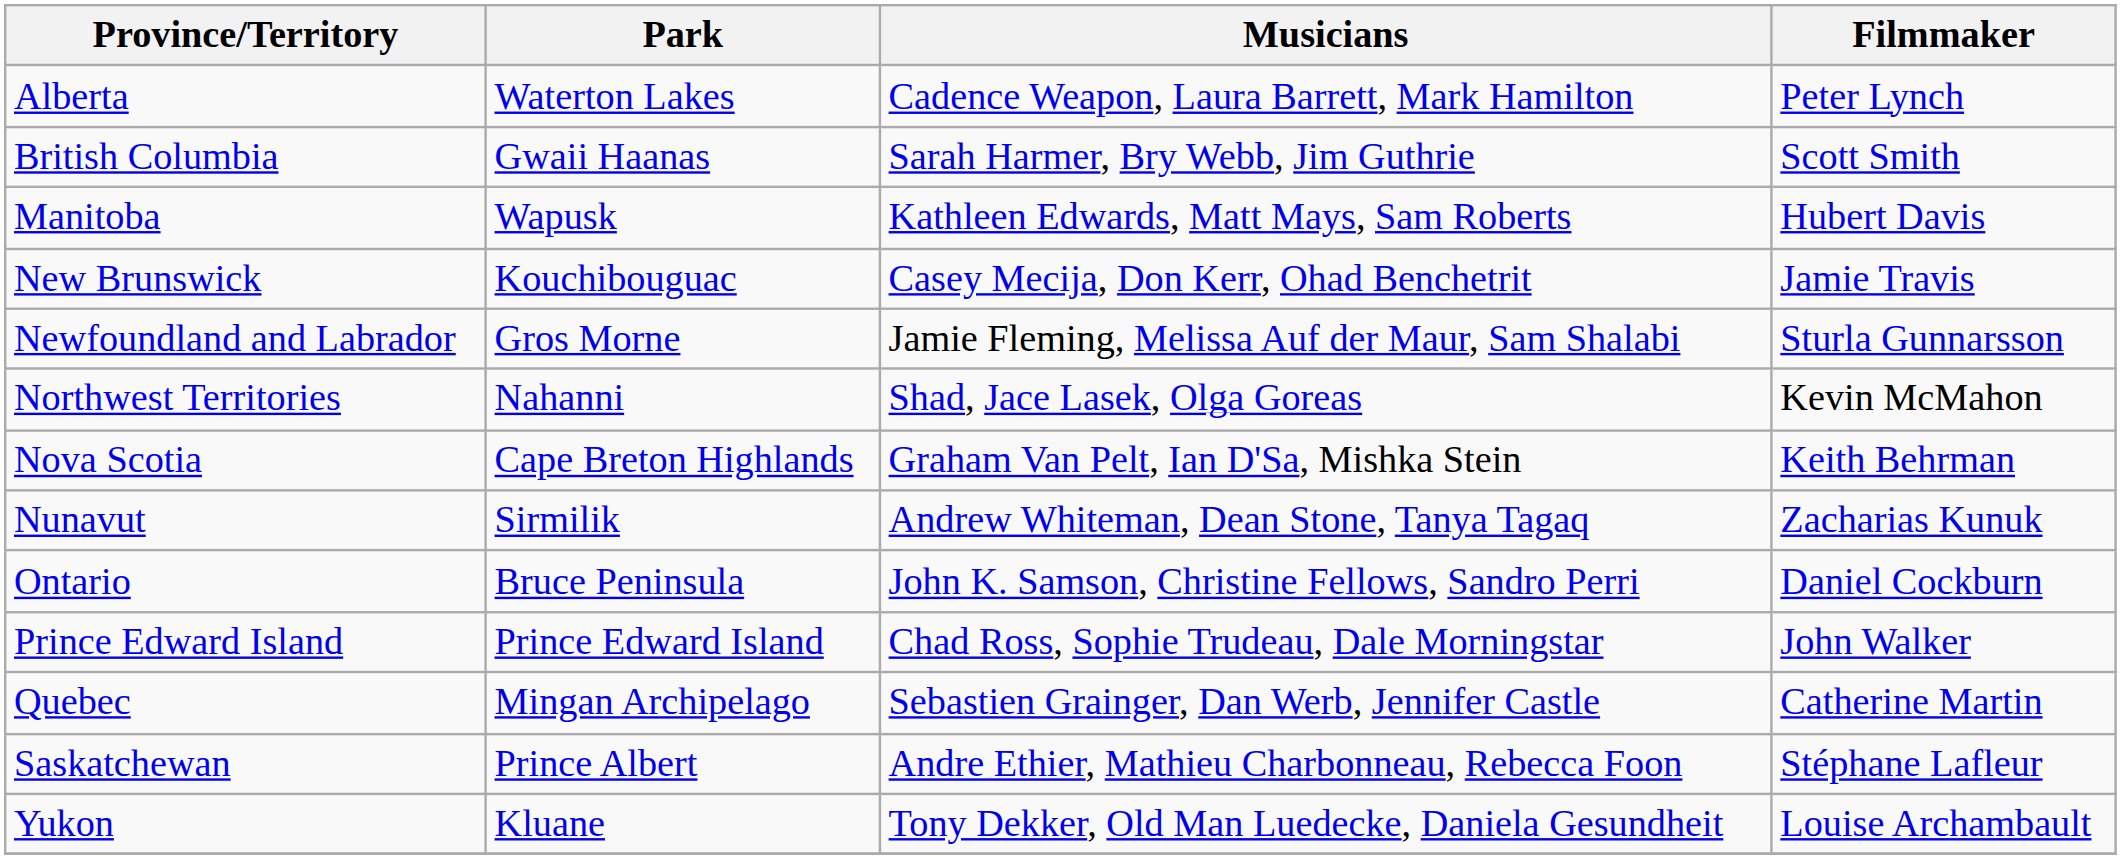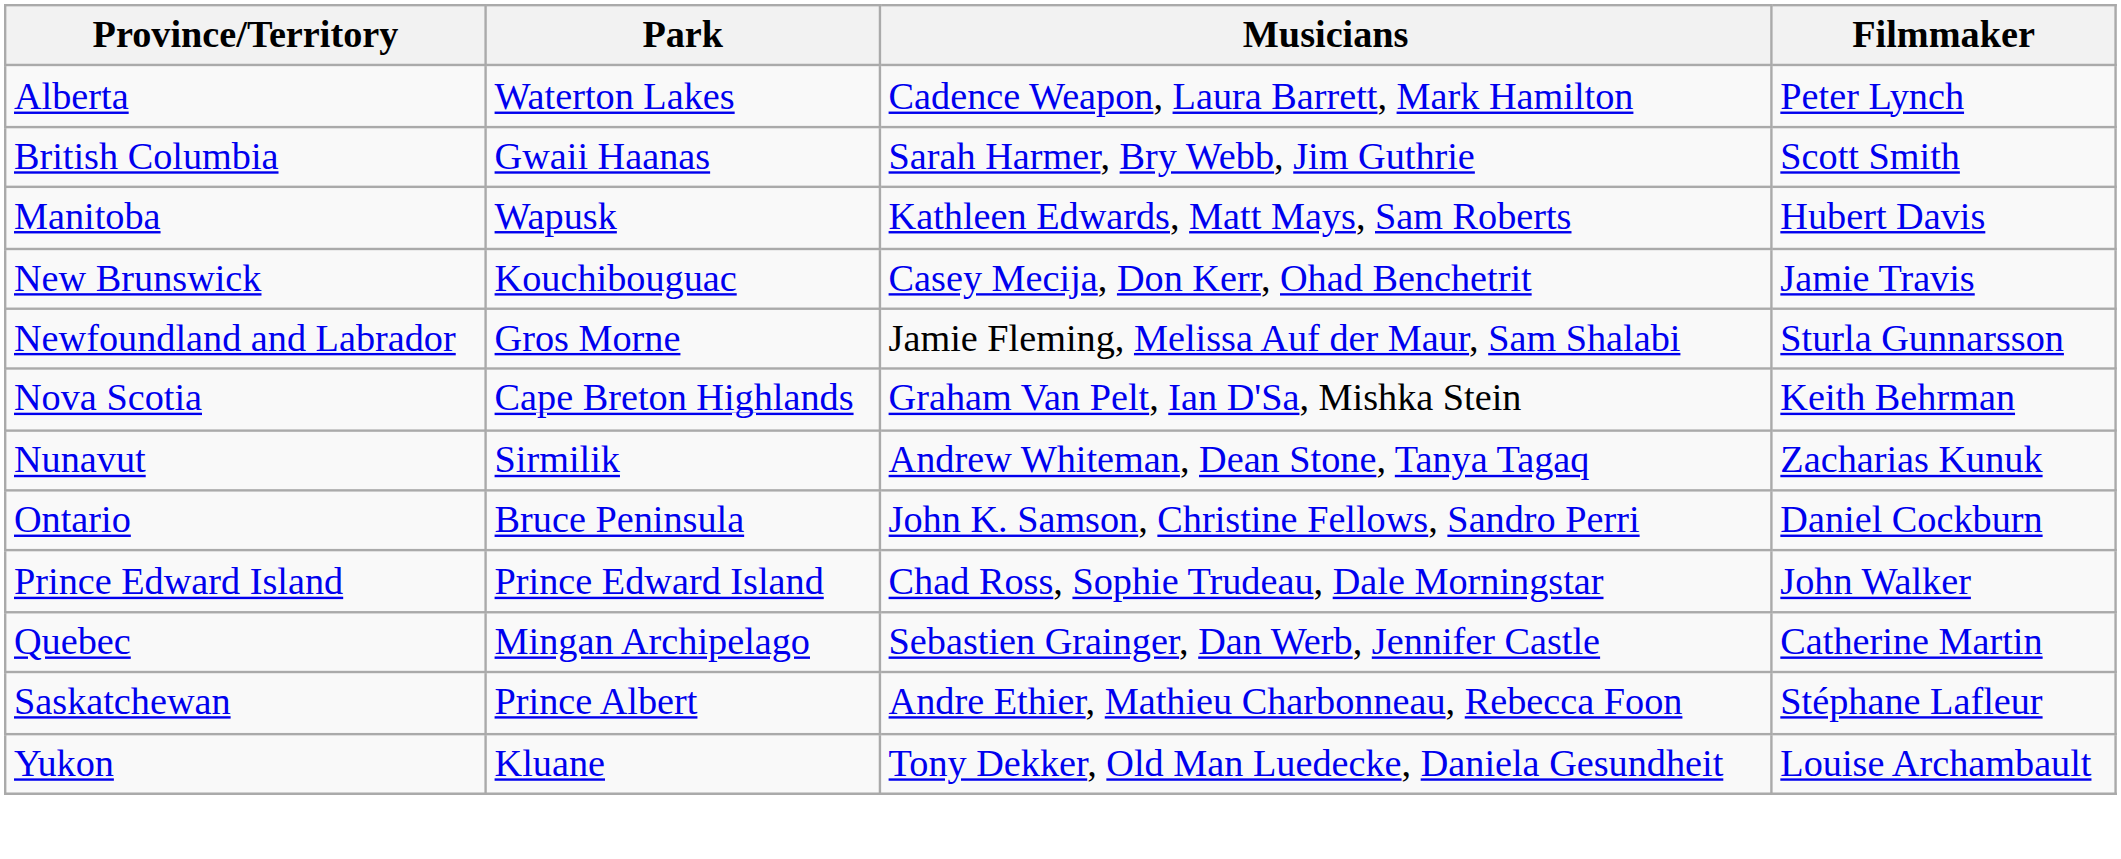- row: Northwest Territories | Nahanni | Shad, Jace Lasek, Olga Goreas | Kevin McMahon
